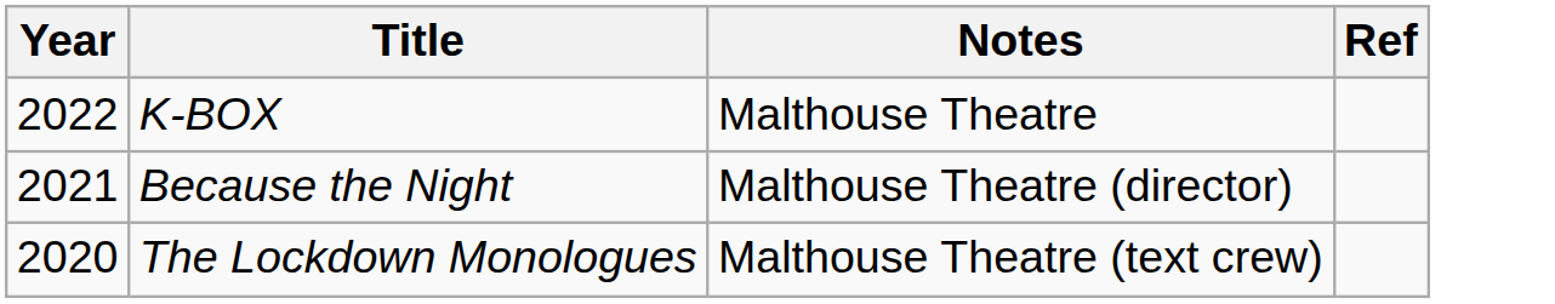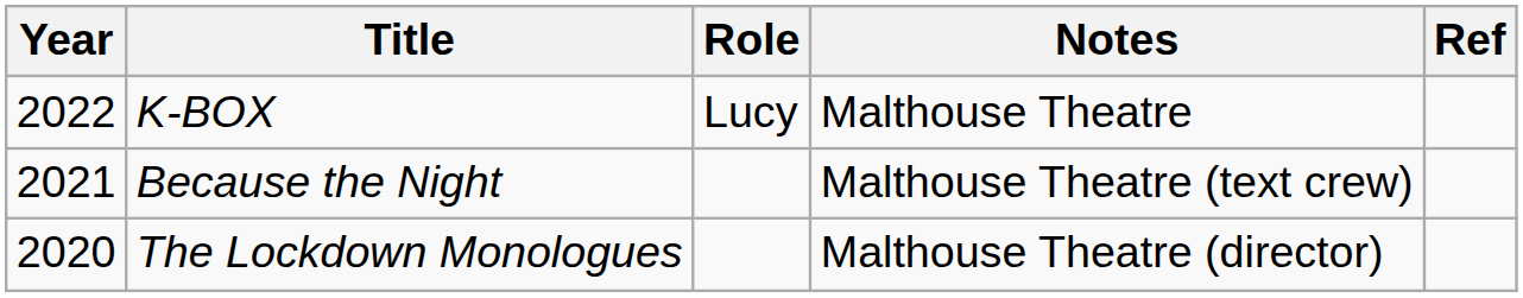+ column: Role | Lucy
Because the Night | Notes: Malthouse Theatre (director) -> Malthouse Theatre (text crew)
The Lockdown Monologues | Notes: Malthouse Theatre (text crew) -> Malthouse Theatre (director)
